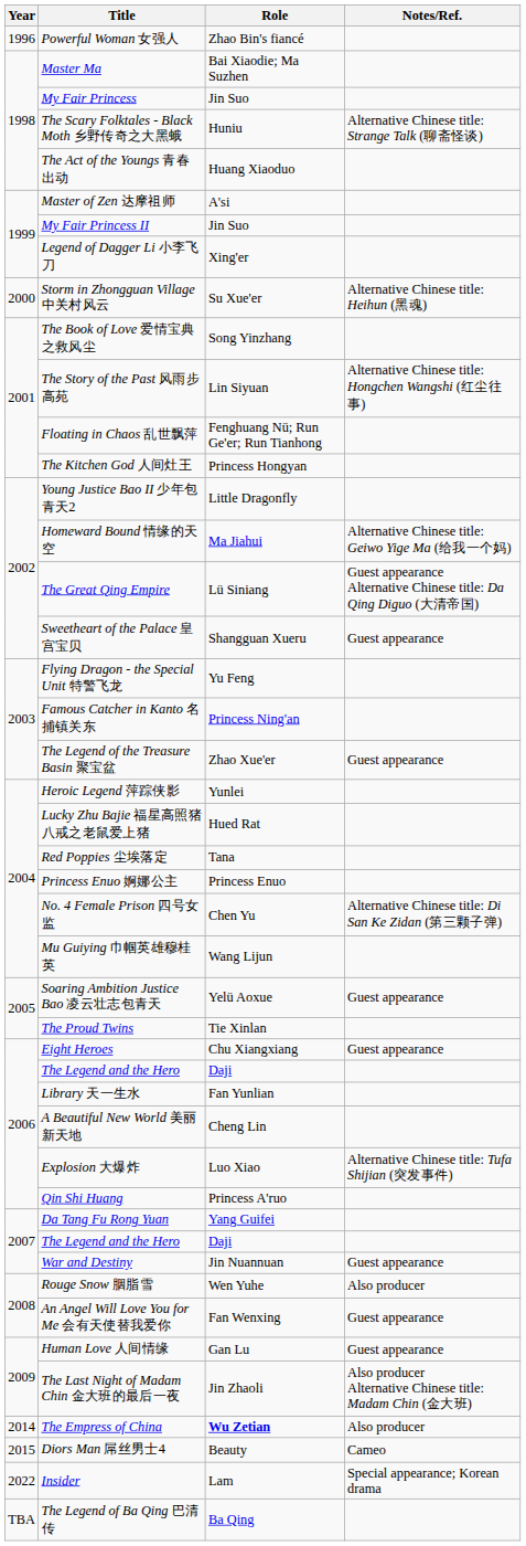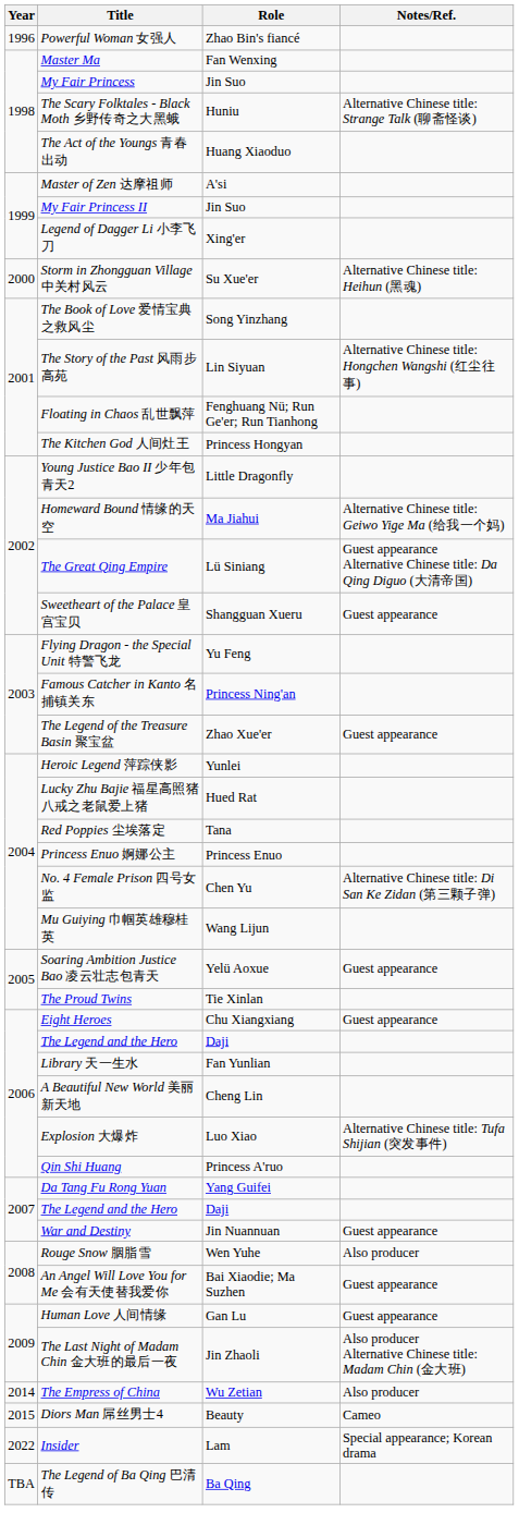Master Ma | Role: Bai Xiaodie; Ma Suzhen -> Fan Wenxing
An Angel Will Love You for Me 会有天使替我爱你 | Role: Fan Wenxing -> Bai Xiaodie; Ma Suzhen
The Empress of China | Role: bold -> normal
